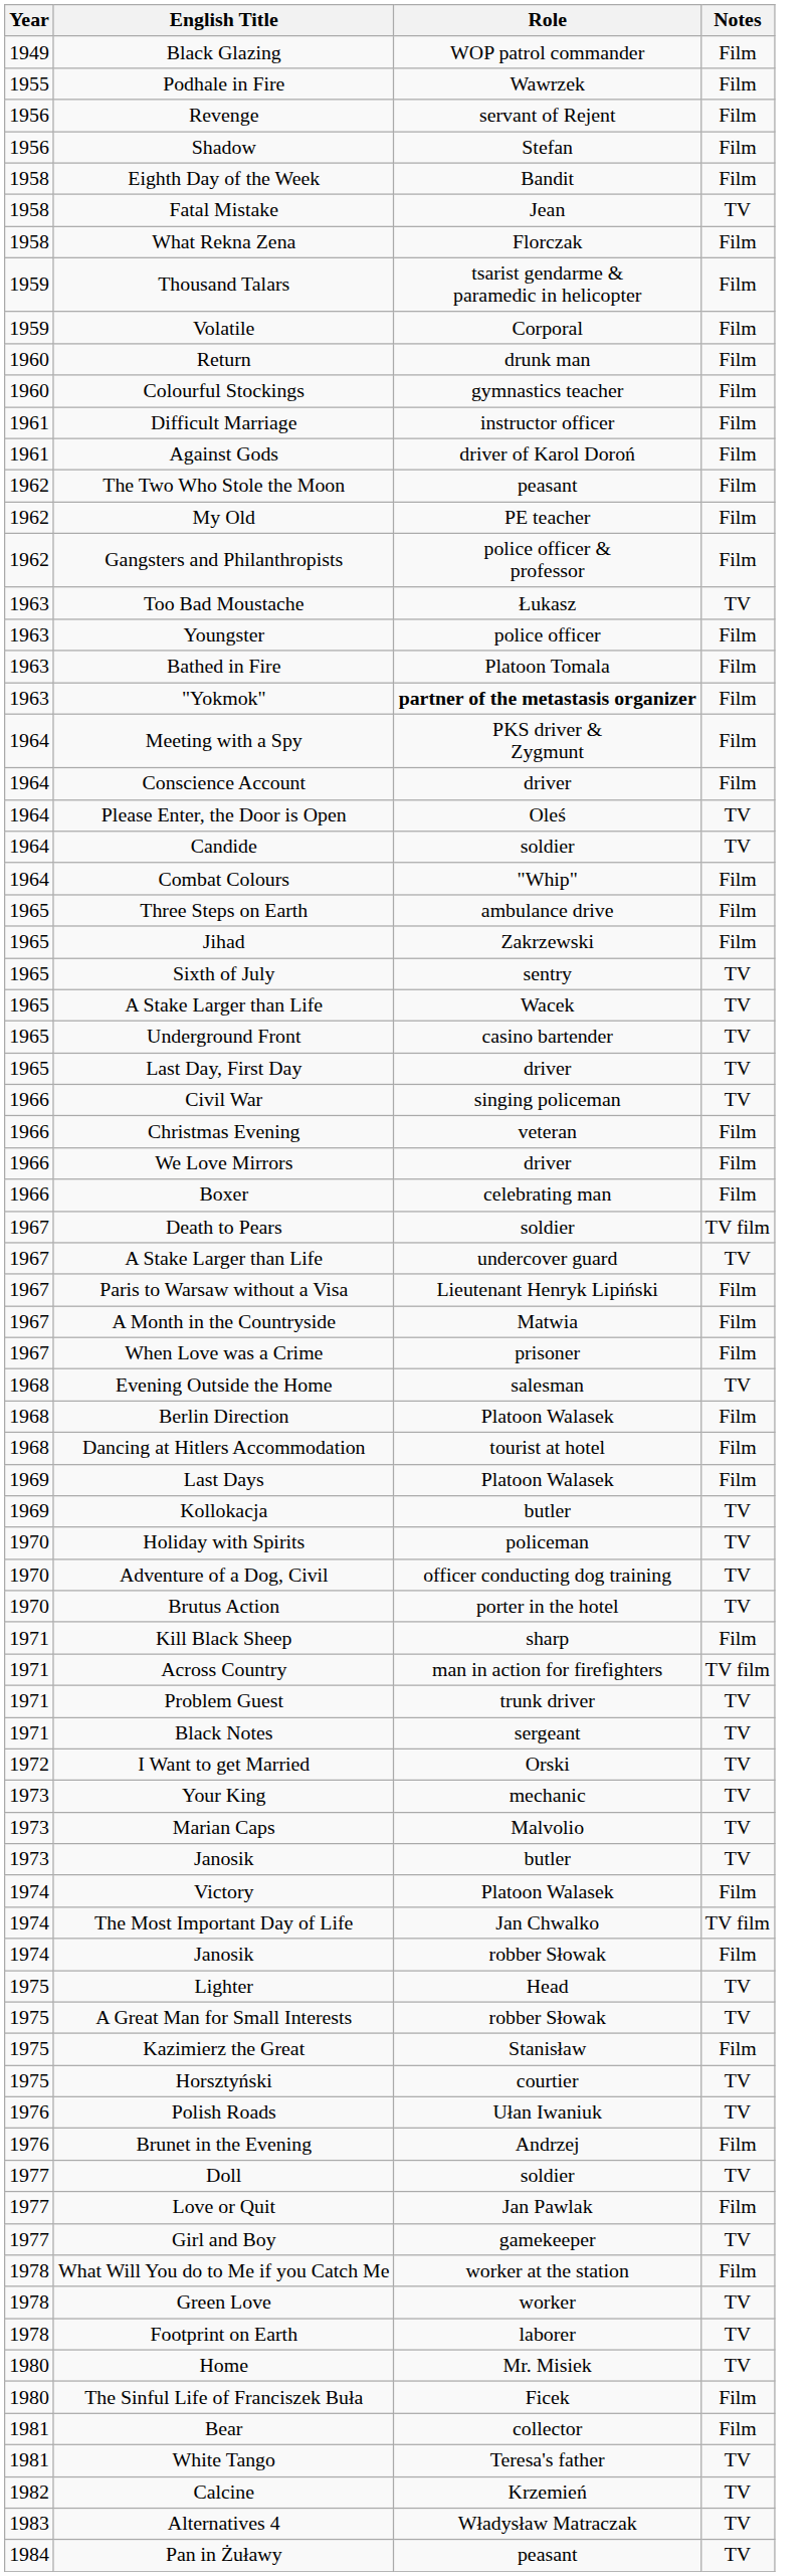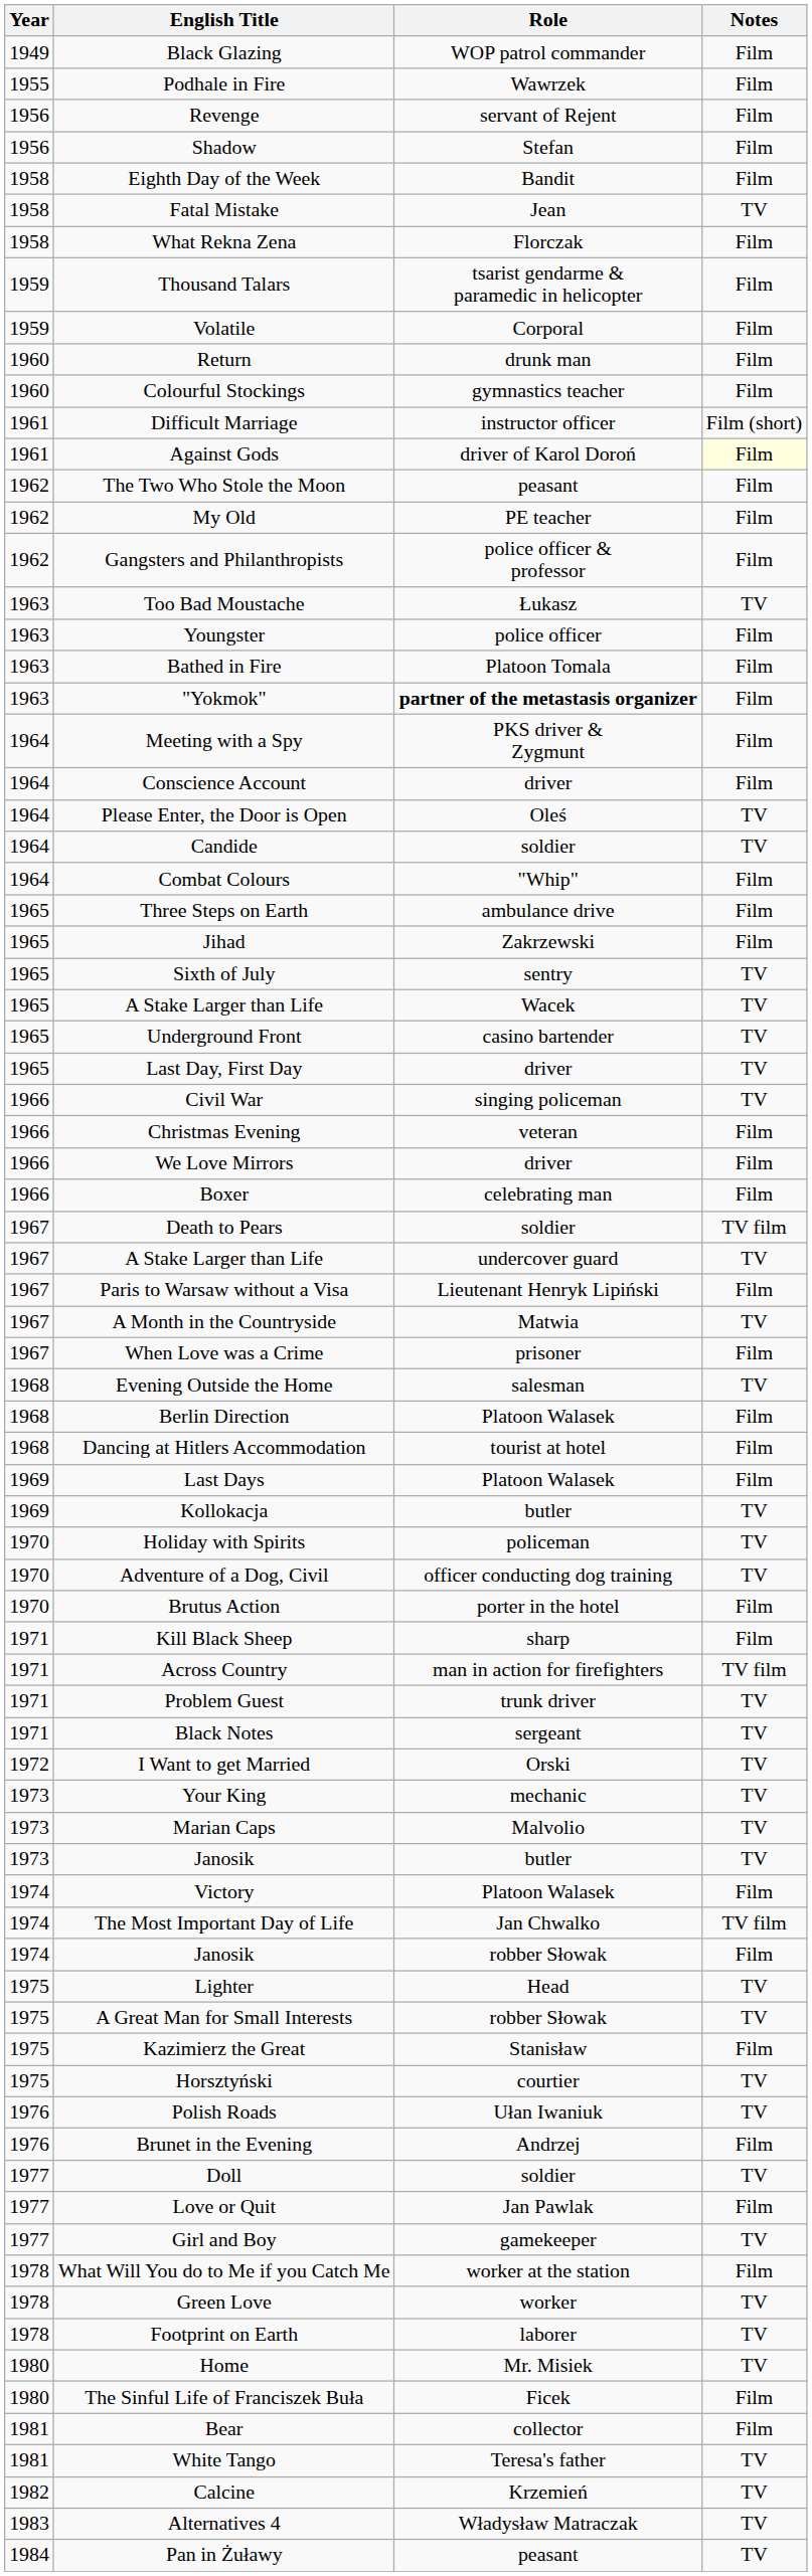Difficult Marriage | Notes: Film -> Film (short)
Against Gods | Notes: no background -> lightyellow background
A Month in the Countryside | Notes: Film -> TV
Brutus Action | Notes: TV -> Film
